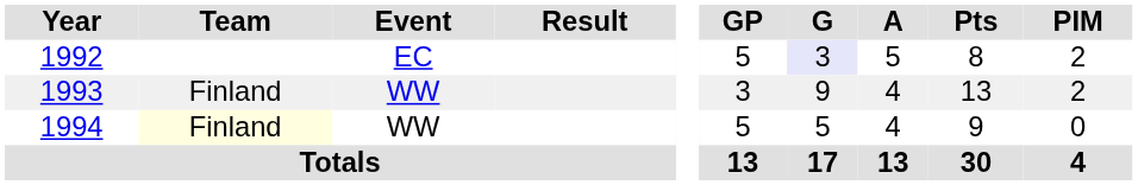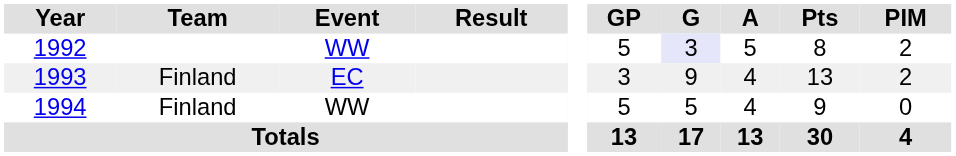1992 | Event: EC -> WW
1993 | Event: WW -> EC
1994 | Team: lightyellow background -> no background
